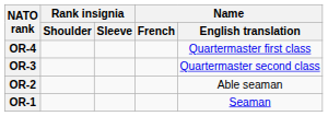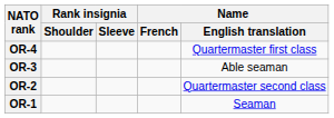OR-3 | Name / English translation: Quartermaster second class -> Able seaman
OR-2 | Name / English translation: Able seaman -> Quartermaster second class
